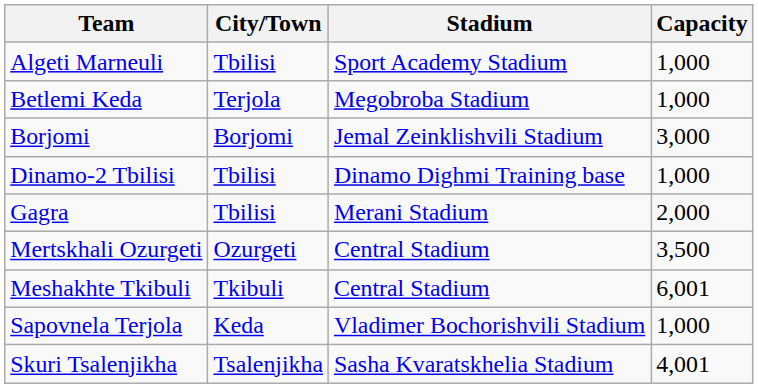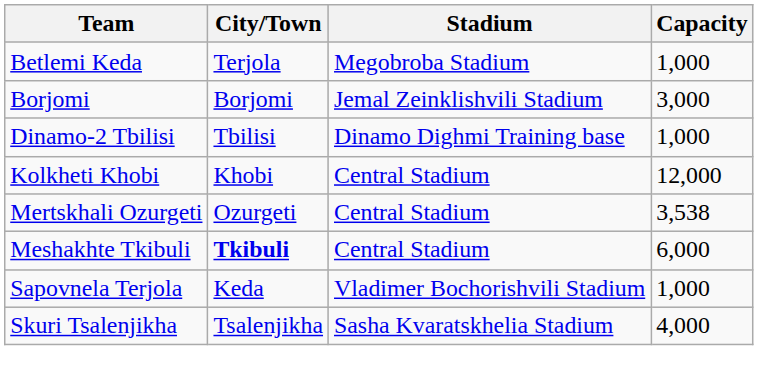- row: Algeti Marneuli | Tbilisi | Sport Academy Stadium | 1,000
- row: Gagra | Tbilisi | Merani Stadium | 2,000
+ row: Kolkheti Khobi | Khobi | Central Stadium | 12,000
Mertskhali Ozurgeti | Capacity: 3,500 -> 3,538
Meshakhte Tkibuli | City/Town: normal -> bold
Meshakhte Tkibuli | Capacity: 6,001 -> 6,000
Skuri Tsalenjikha | Capacity: 4,001 -> 4,000
